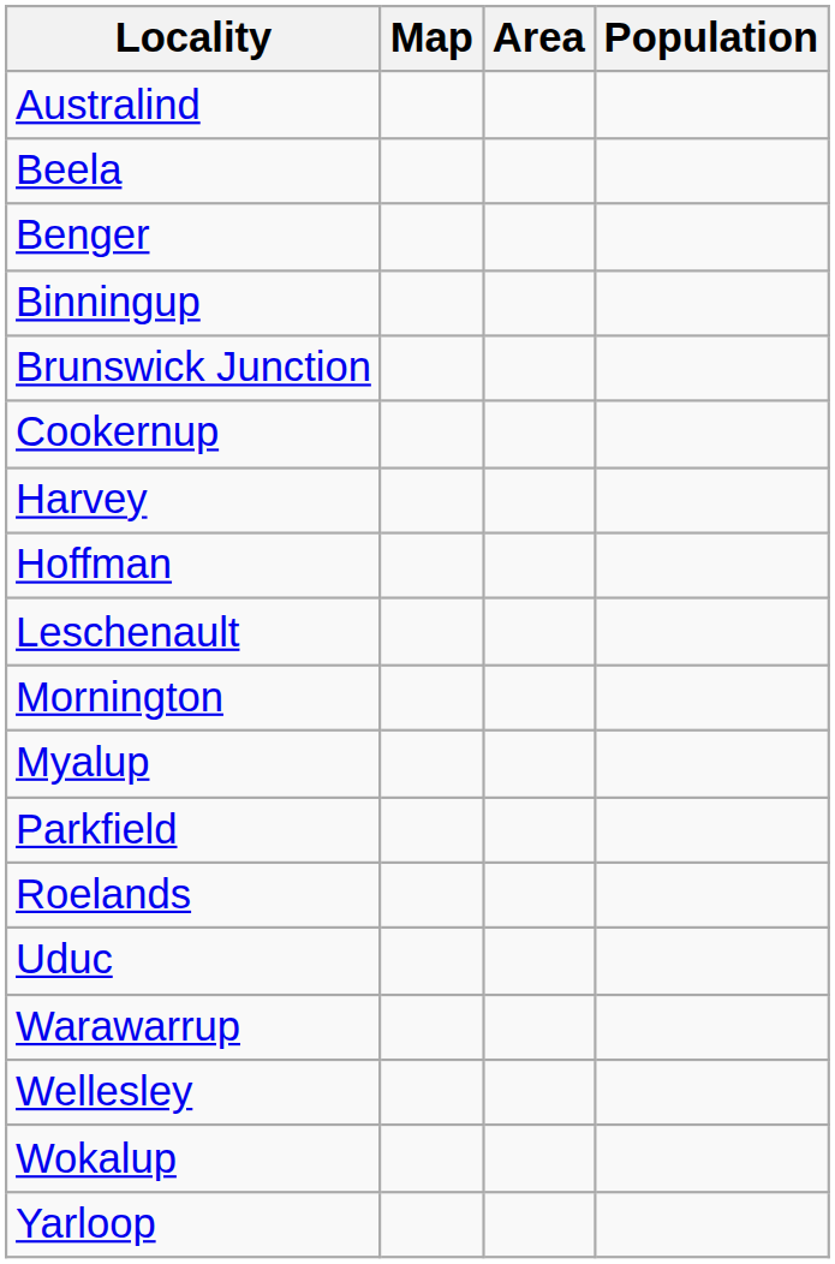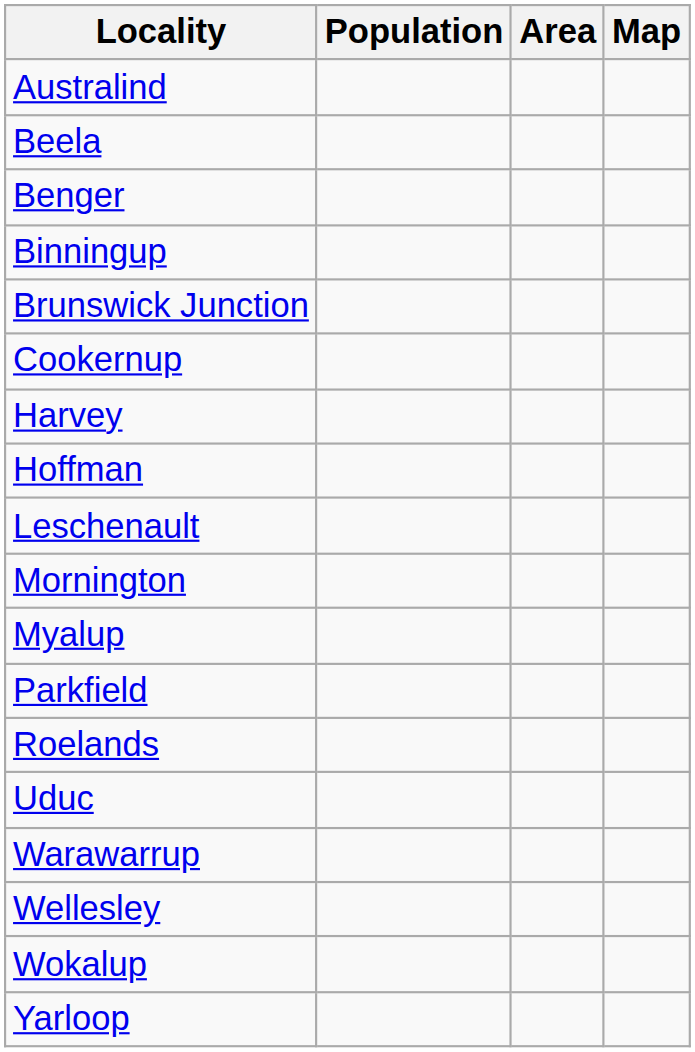columns swapped: Population <-> Map
